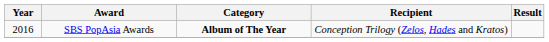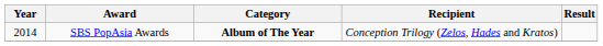SBS PopAsia Awards | Year: 2016 -> 2014
